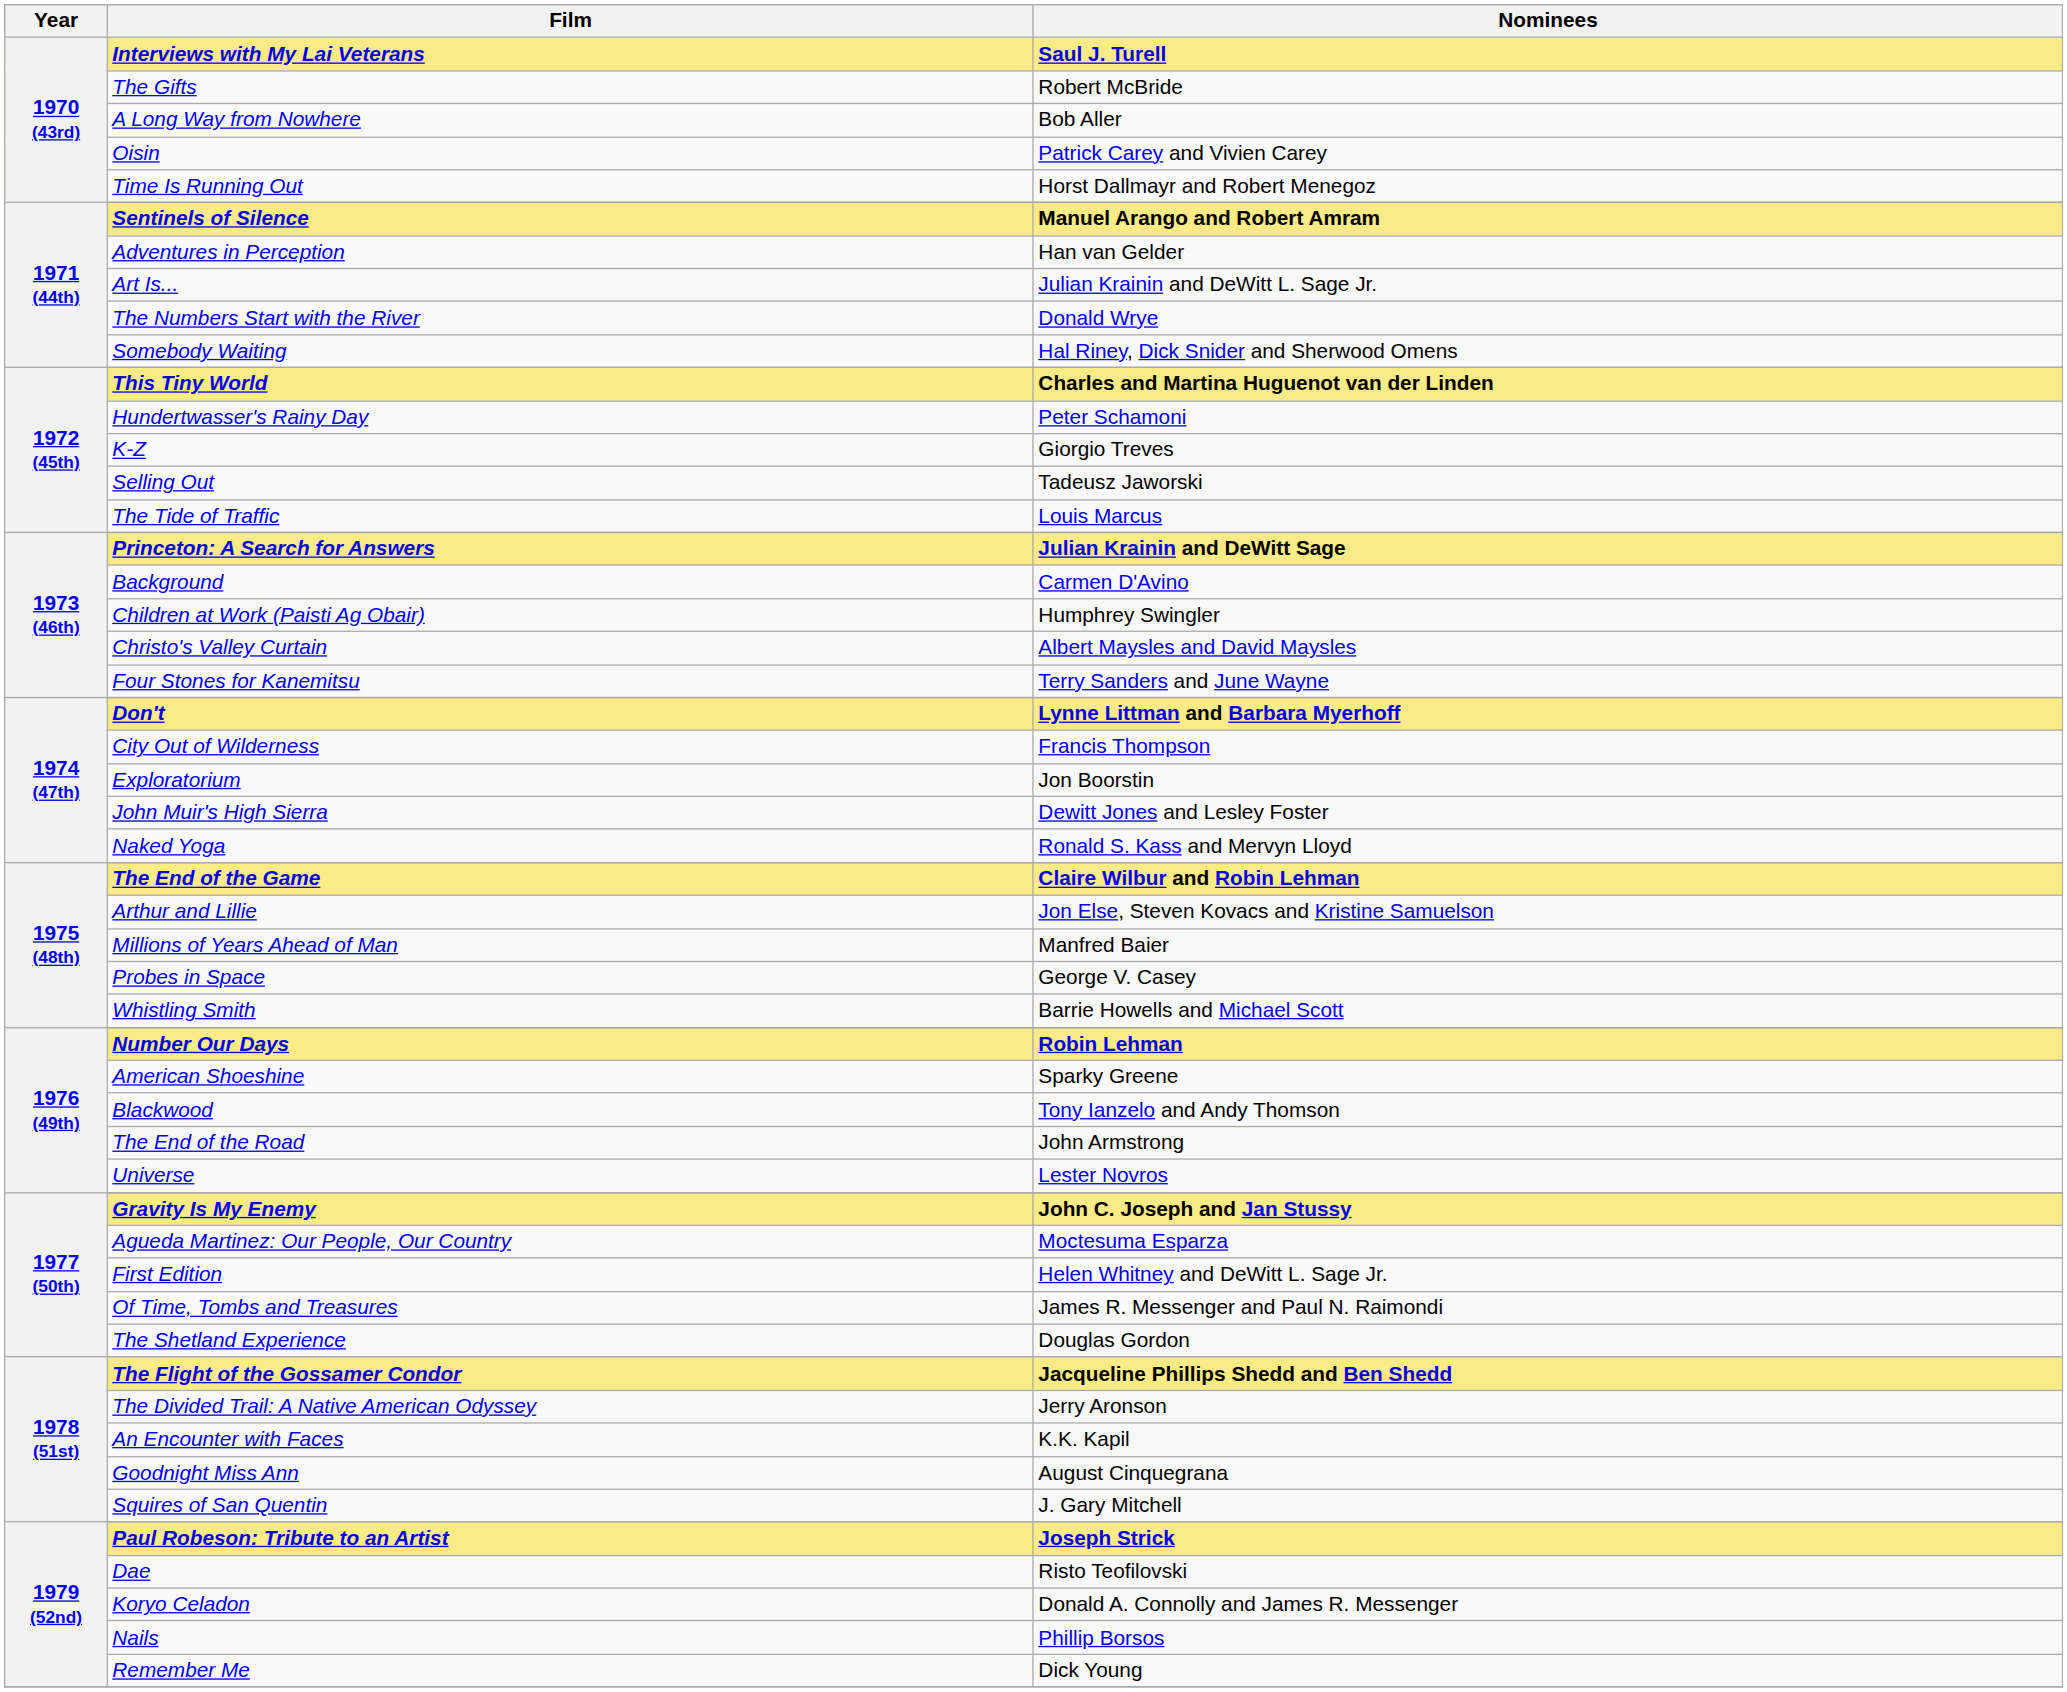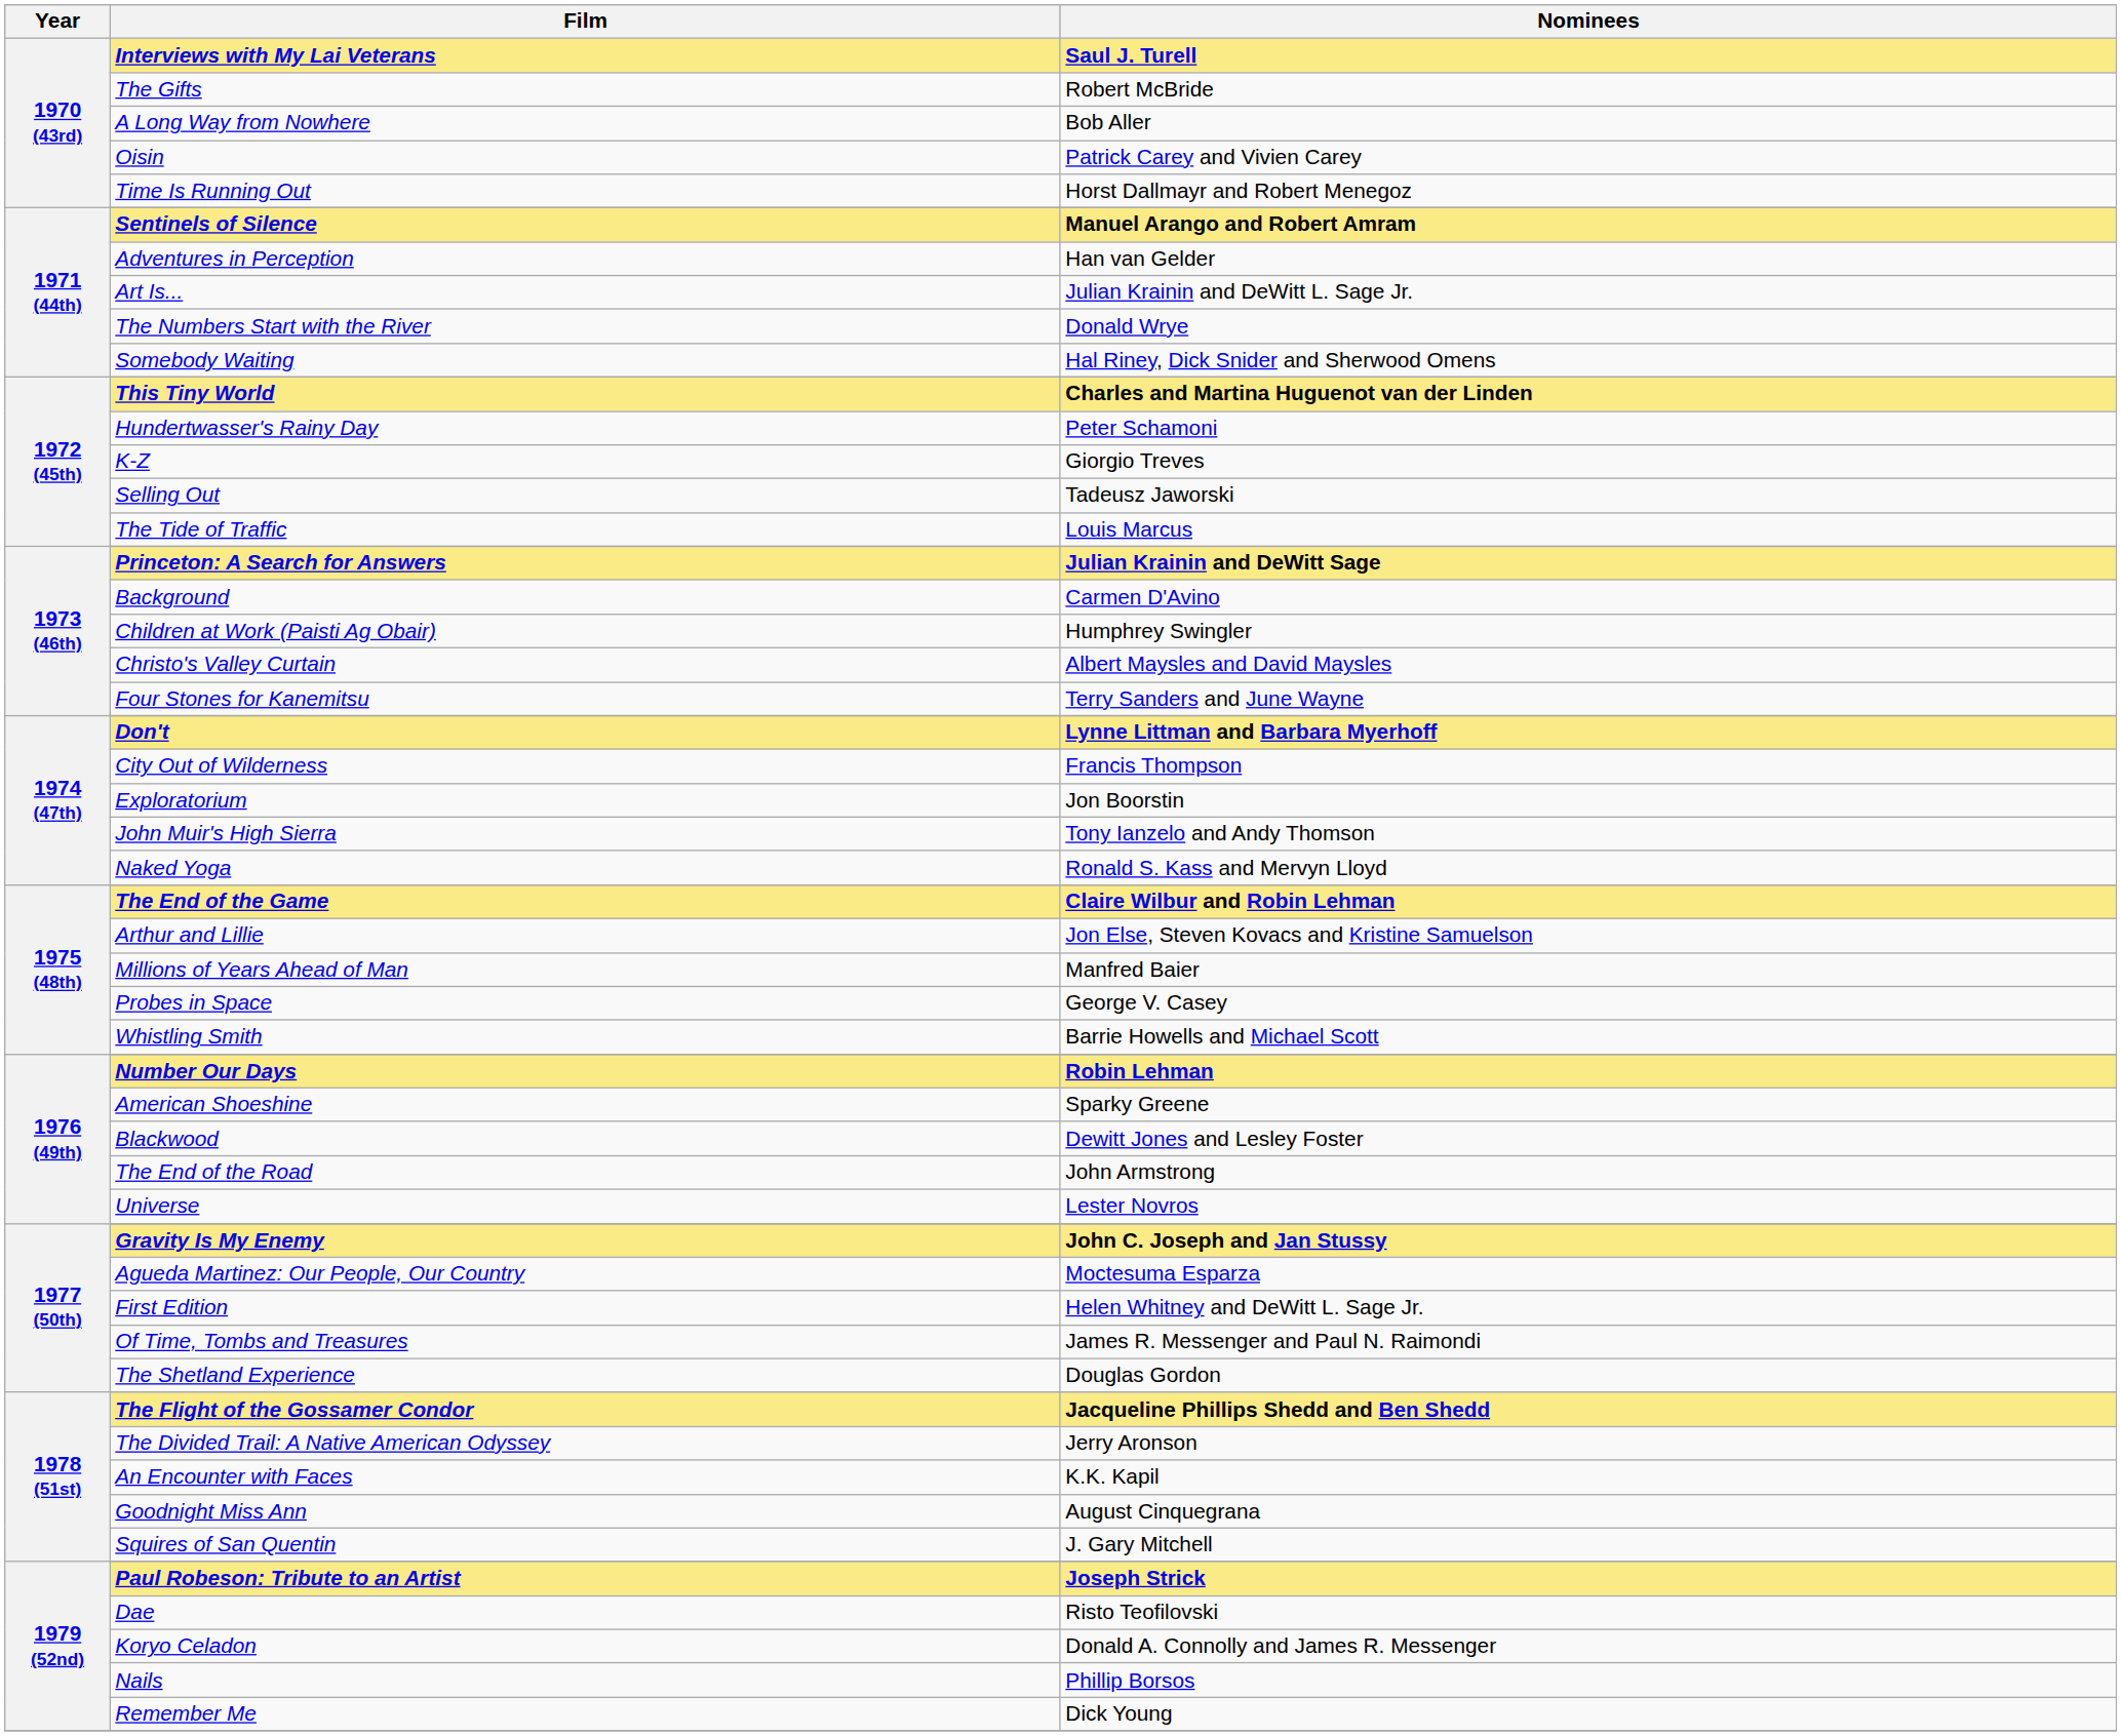John Muir's High Sierra | Nominees: Dewitt Jones and Lesley Foster -> Tony Ianzelo and Andy Thomson
Blackwood | Nominees: Tony Ianzelo and Andy Thomson -> Dewitt Jones and Lesley Foster
